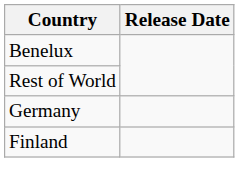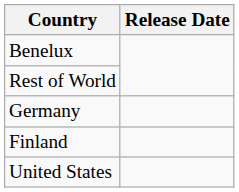+ row: United States
